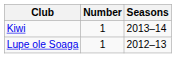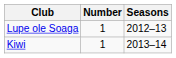rows swapped: Lupe ole Soaga <-> Kiwi
